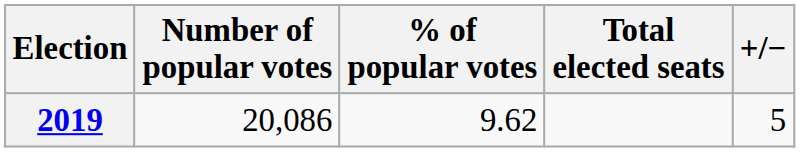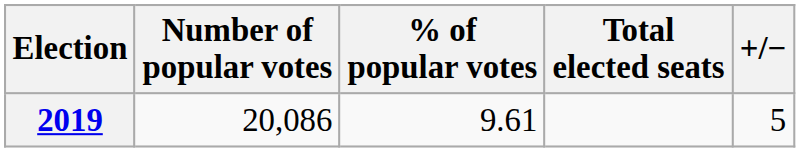2019 | % of popular votes: 9.62 -> 9.61
